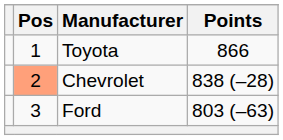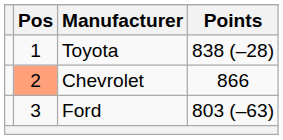Toyota | Points: 866 -> 838 (–28)
Chevrolet | Points: 838 (–28) -> 866
